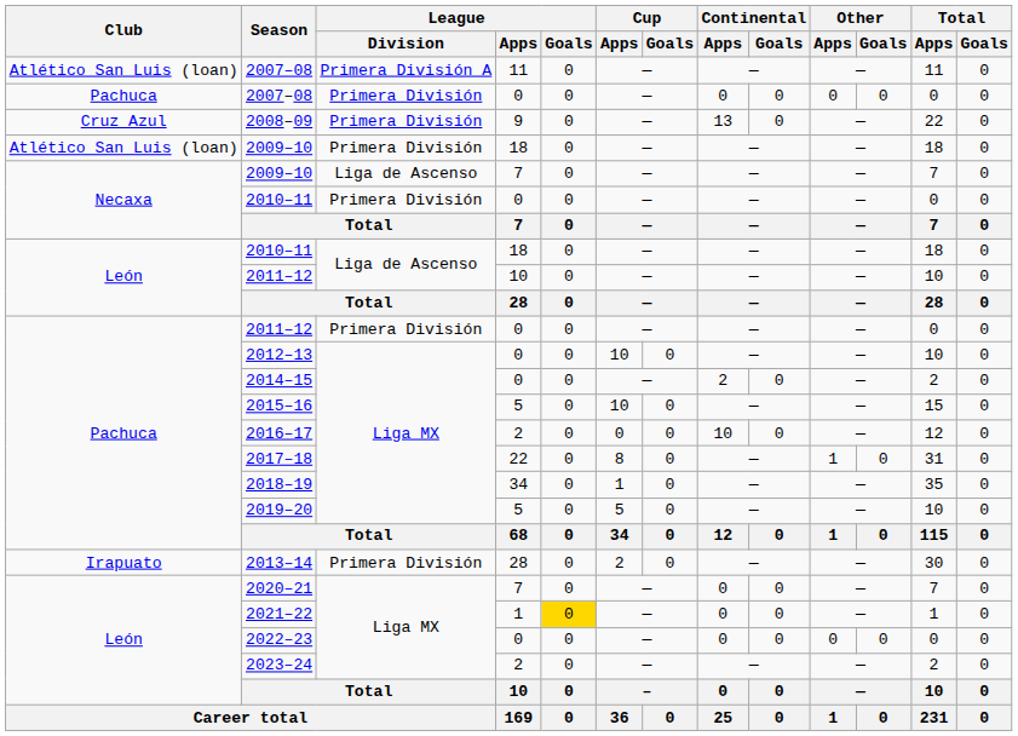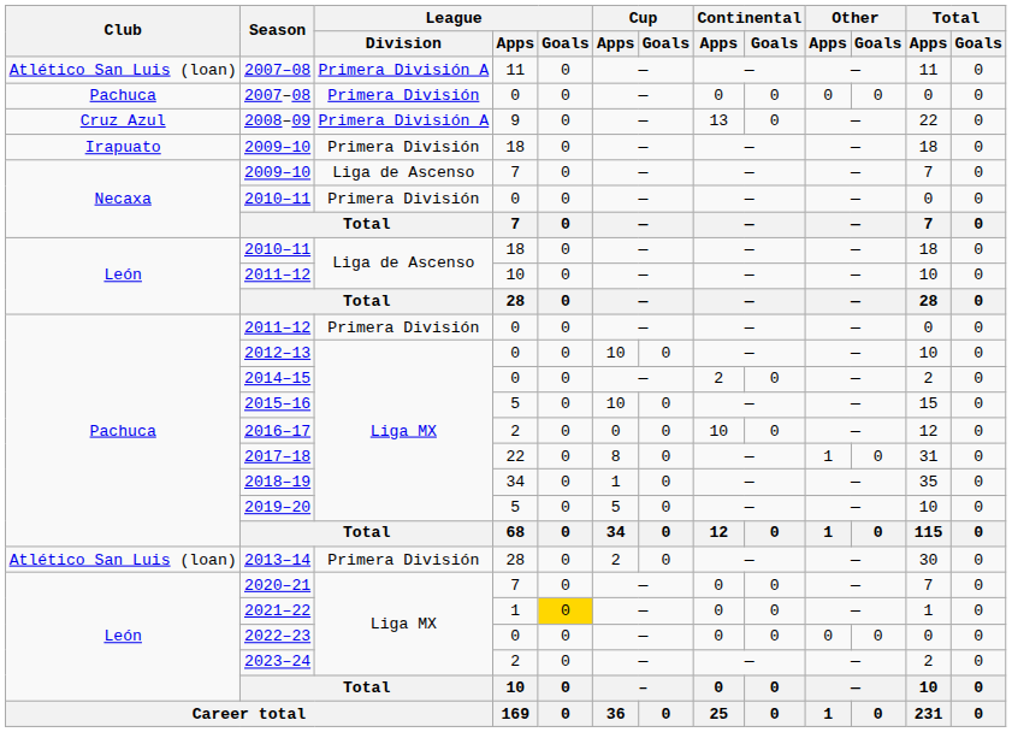2008–09 | League / Division: Primera División -> Primera División A
2009–10 / 18 | Club: Atlético San Luis (loan) -> Irapuato
2013–14 | Club: Irapuato -> Atlético San Luis (loan)
